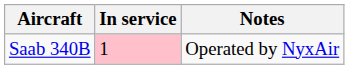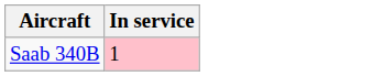- column: Notes | Operated by NyxAir
